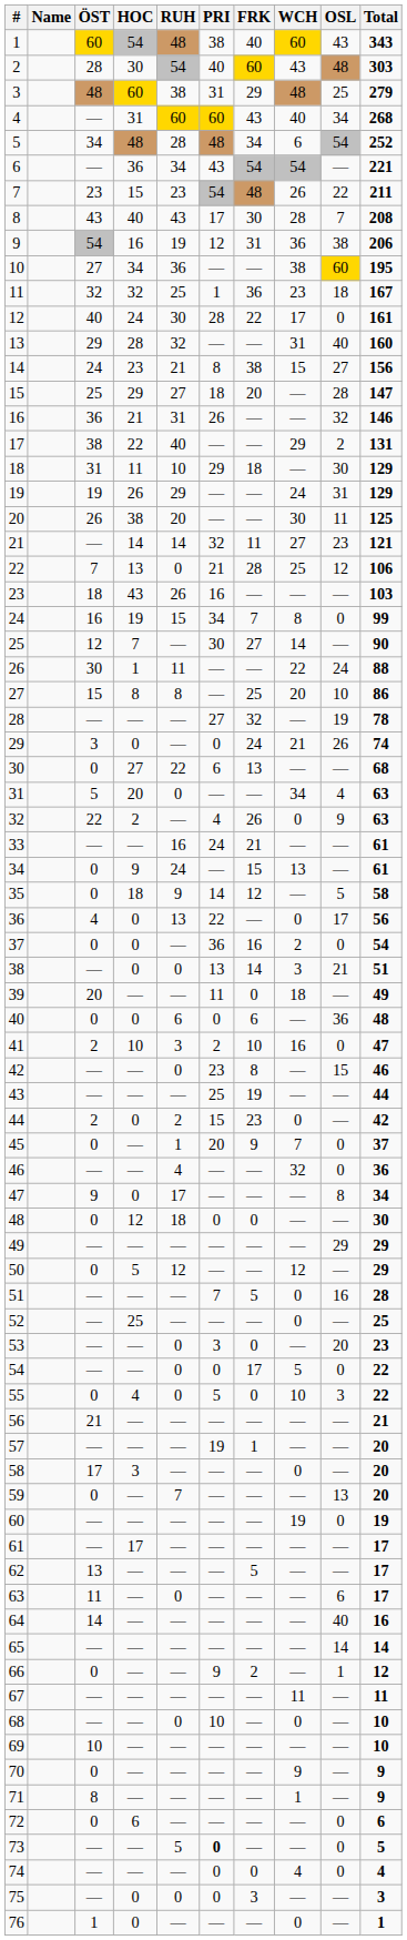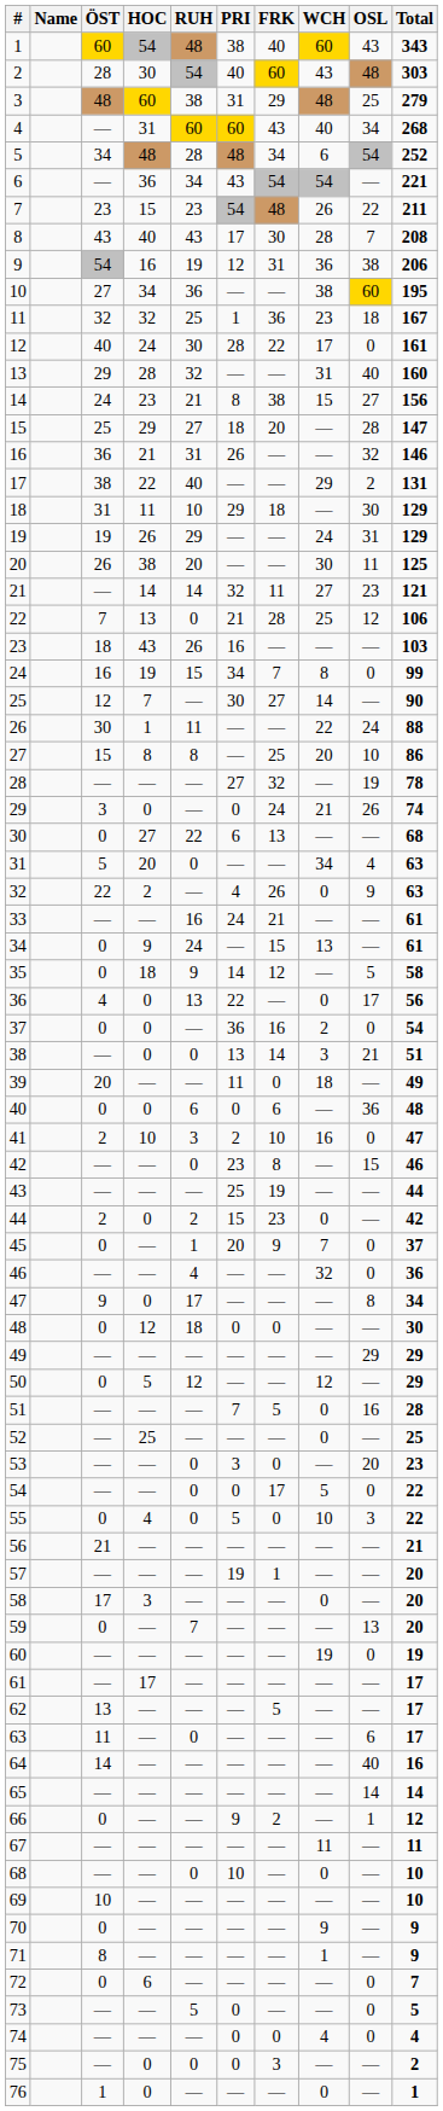72 | Total: 6 -> 7
73 | PRI: bold -> normal
75 | Total: 3 -> 2
